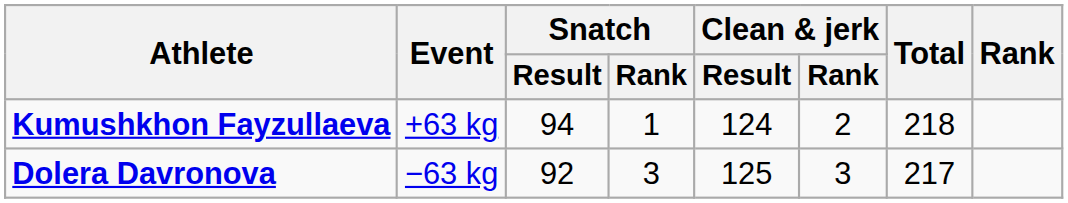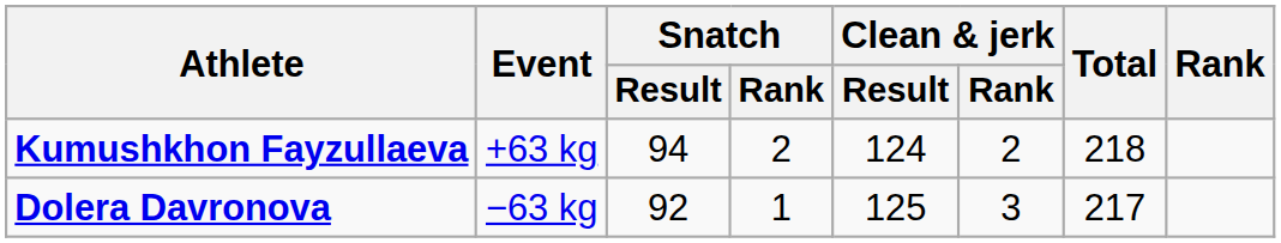Kumushkhon Fayzullaeva | Snatch / Rank: 1 -> 2
Dolera Davronova | Snatch / Rank: 3 -> 1
